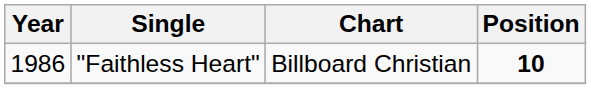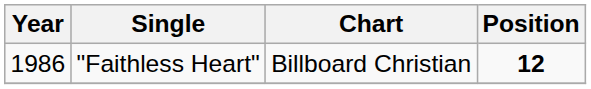"Faithless Heart" | Position: 10 -> 12
